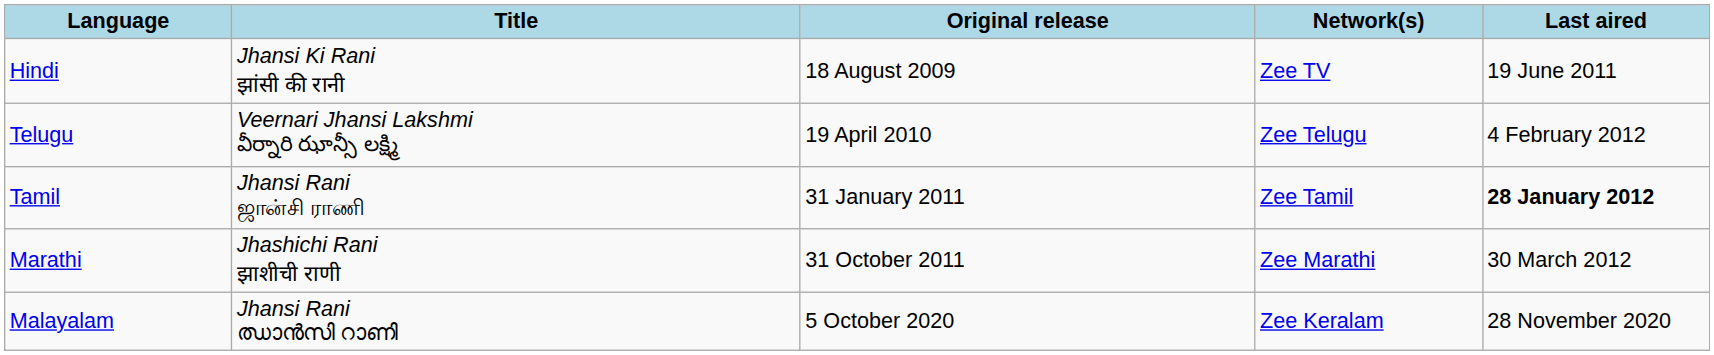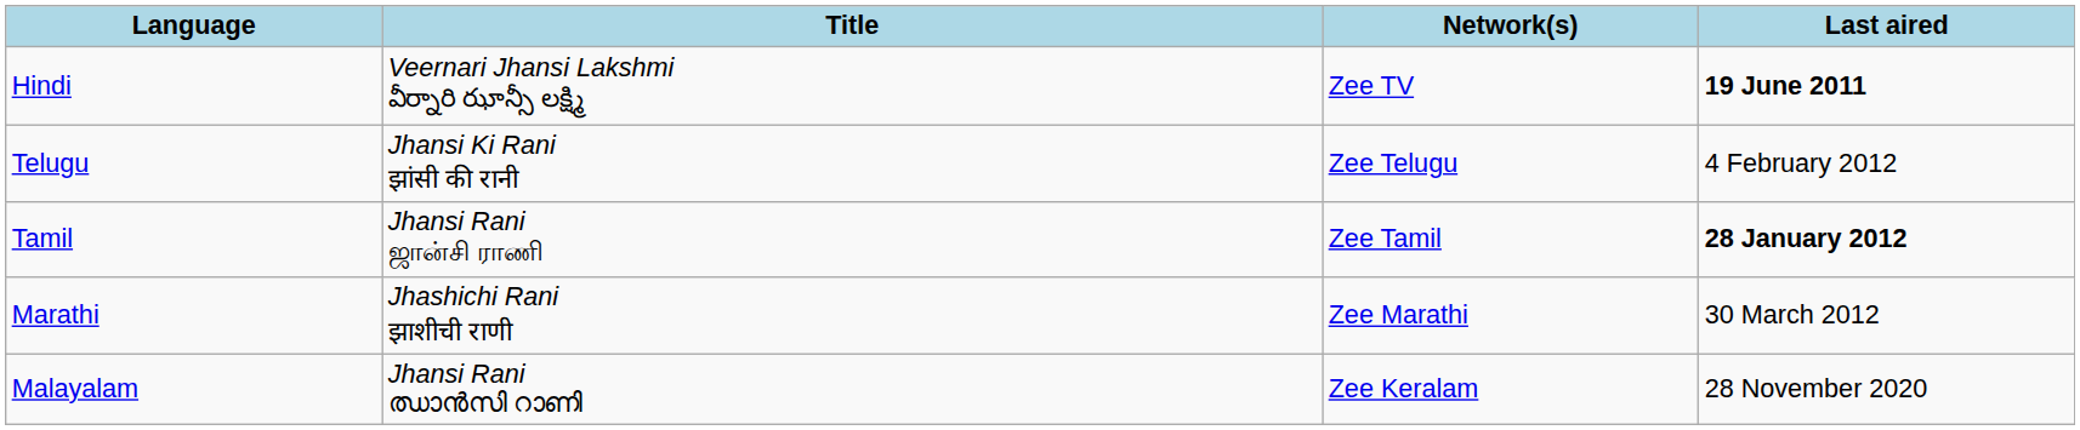- column: Original release | 18 August 2009 | 19 April 2010 | 31 January 2011 | 31 October 2011 | 5 October 2020
Hindi | Title: Jhansi Ki Rani झांसी की रानी -> Veernari Jhansi Lakshmi వీర్నారి ఝాన్సీ లక్ష్మి
Hindi | Last aired: normal -> bold
Telugu | Title: Veernari Jhansi Lakshmi వీర్నారి ఝాన్సీ లక్ష్మి -> Jhansi Ki Rani झांसी की रानी
